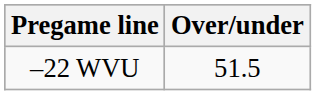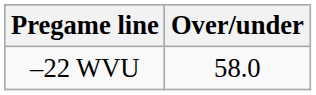–22 WVU | Over/under: 51.5 -> 58.0
